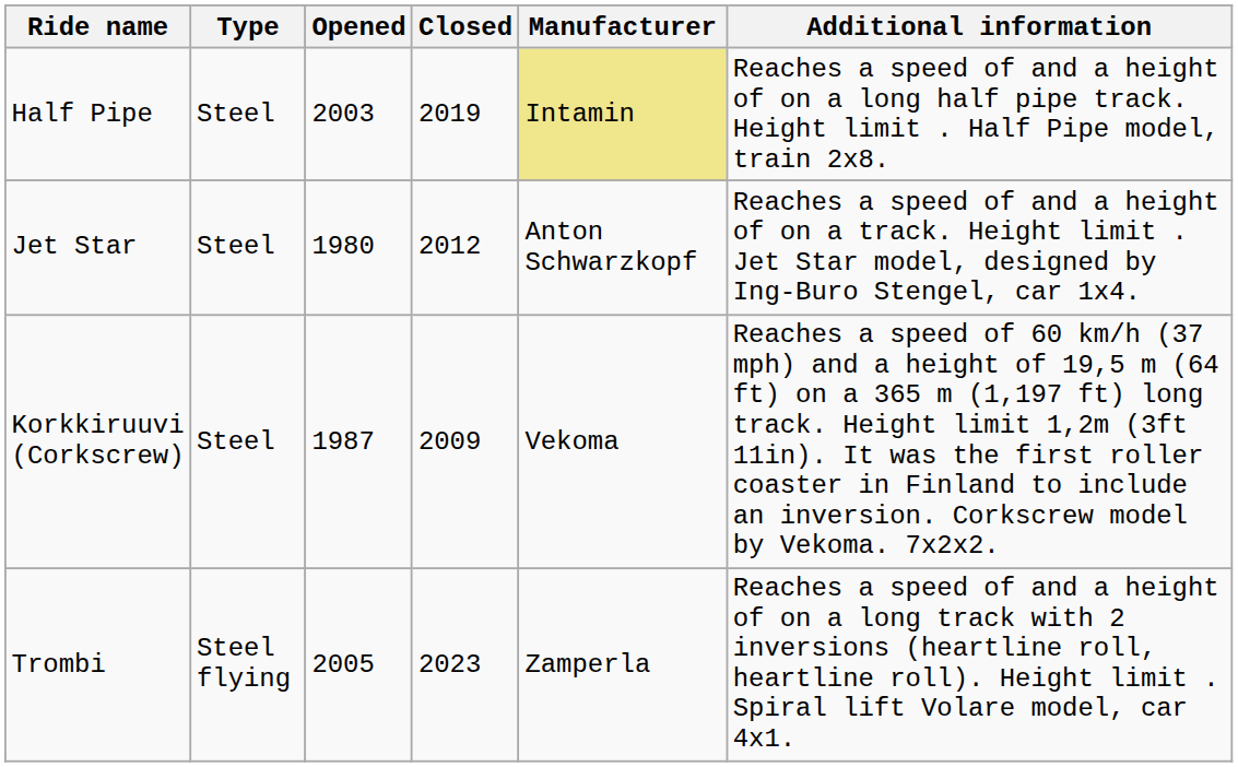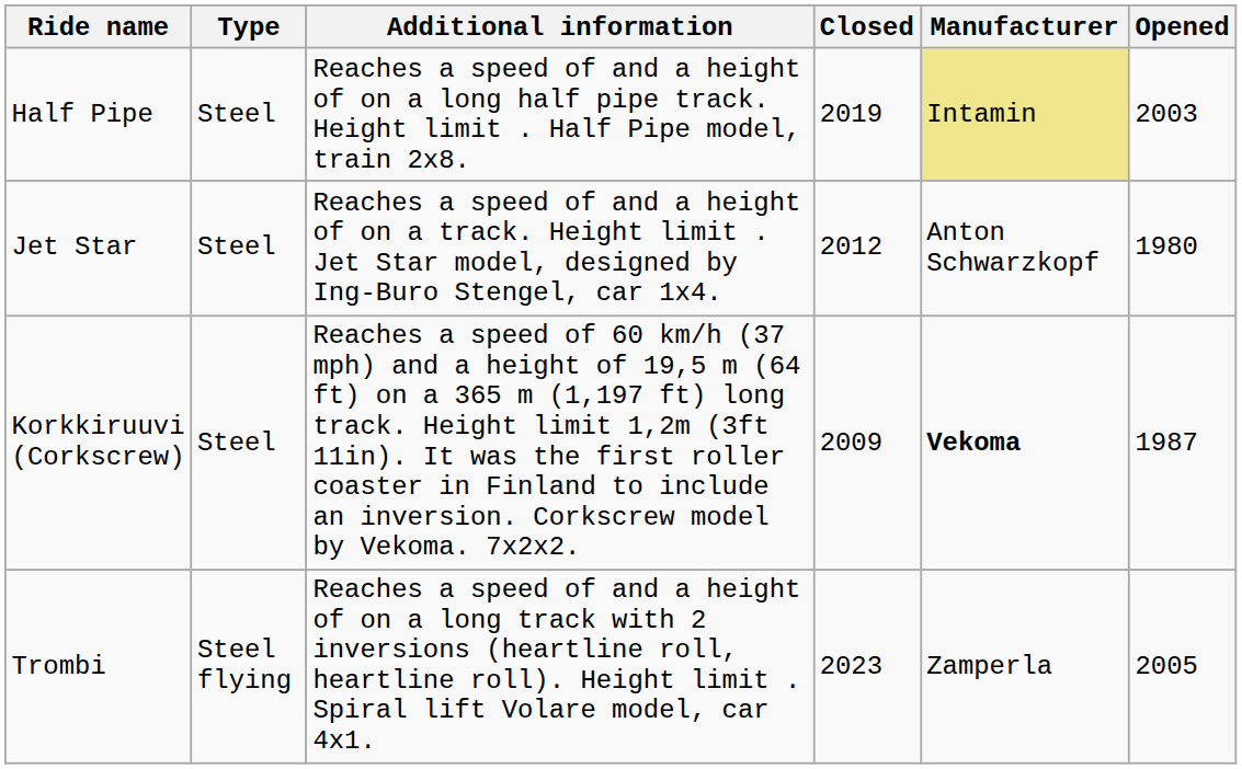columns swapped: Opened <-> Additional information
Korkkiruuvi (Corkscrew) | Manufacturer: normal -> bold
